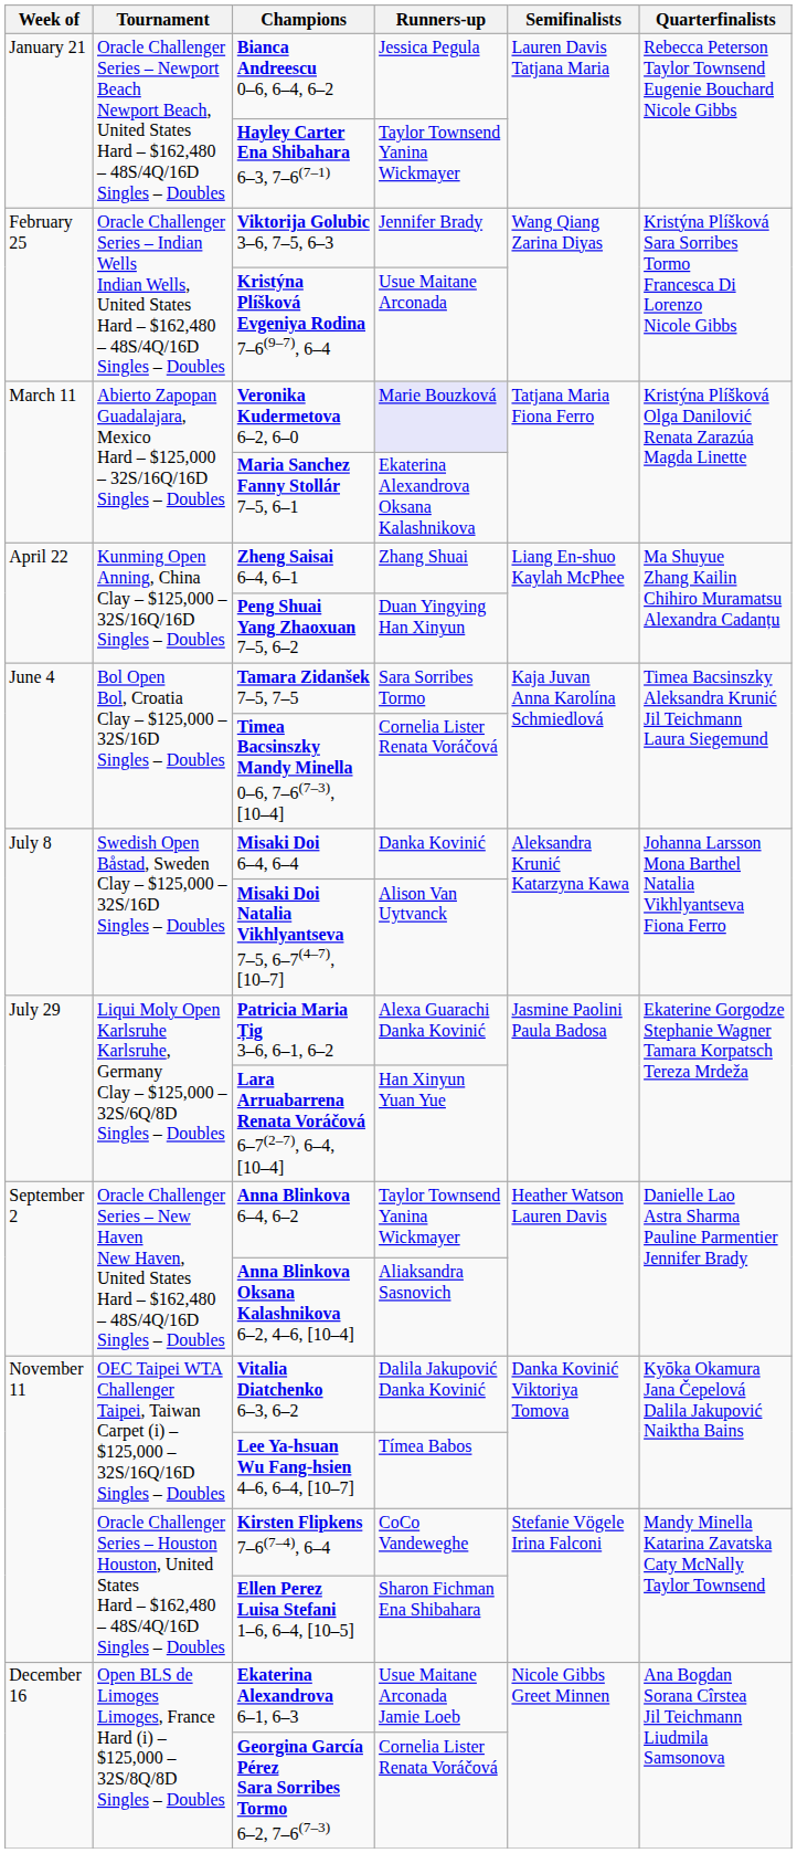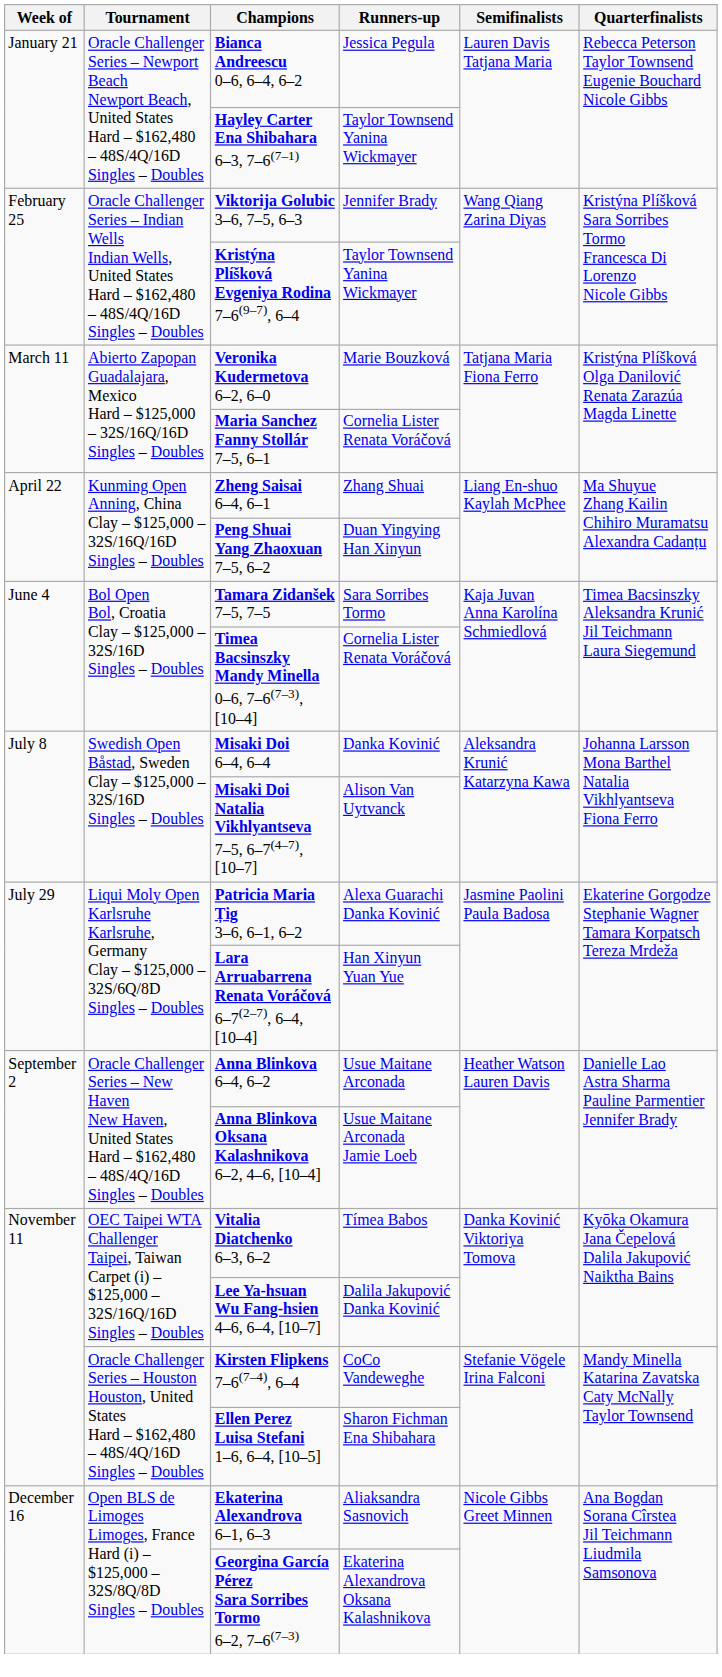Kristýna Plíšková Evgeniya Rodina 7–6(9–7), 6–4 | Runners-up: Usue Maitane Arconada -> Taylor Townsend Yanina Wickmayer
Veronika Kudermetova 6–2, 6–0 | Runners-up: lavender background -> no background
Maria Sanchez Fanny Stollár 7–5, 6–1 | Runners-up: Ekaterina Alexandrova Oksana Kalashnikova -> Cornelia Lister Renata Voráčová
Anna Blinkova 6–4, 6–2 | Runners-up: Taylor Townsend Yanina Wickmayer -> Usue Maitane Arconada
Anna Blinkova Oksana Kalashnikova 6–2, 4–6, [10–4] | Runners-up: Aliaksandra Sasnovich -> Usue Maitane Arconada Jamie Loeb
Vitalia Diatchenko 6–3, 6–2 | Runners-up: Dalila Jakupović Danka Kovinić -> Tímea Babos
Lee Ya-hsuan Wu Fang-hsien 4–6, 6–4, [10–7] | Runners-up: Tímea Babos -> Dalila Jakupović Danka Kovinić
Ekaterina Alexandrova 6–1, 6–3 | Runners-up: Usue Maitane Arconada Jamie Loeb -> Aliaksandra Sasnovich
Georgina García Pérez Sara Sorribes Tormo 6–2, 7–6(7–3) | Runners-up: Cornelia Lister Renata Voráčová -> Ekaterina Alexandrova Oksana Kalashnikova
